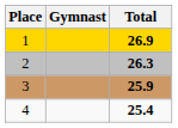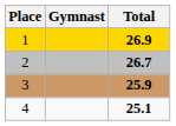2 | Total: 26.3 -> 26.7
4 | Total: 25.4 -> 25.1
